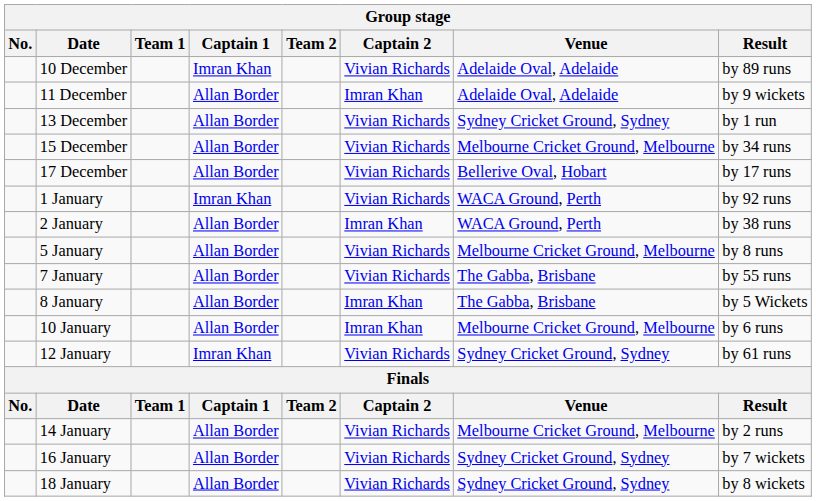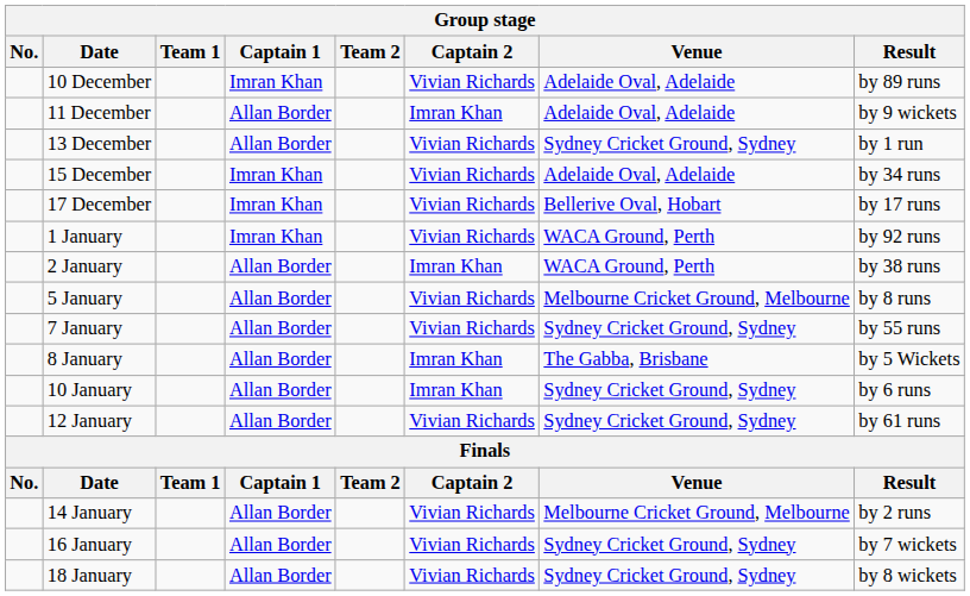15 December | Captain 1: Allan Border -> Imran Khan
15 December | Venue: Melbourne Cricket Ground, Melbourne -> Adelaide Oval, Adelaide
17 December | Captain 1: Allan Border -> Imran Khan
7 January | Venue: The Gabba, Brisbane -> Sydney Cricket Ground, Sydney
10 January | Venue: Melbourne Cricket Ground, Melbourne -> Sydney Cricket Ground, Sydney
12 January | Captain 1: Imran Khan -> Allan Border
